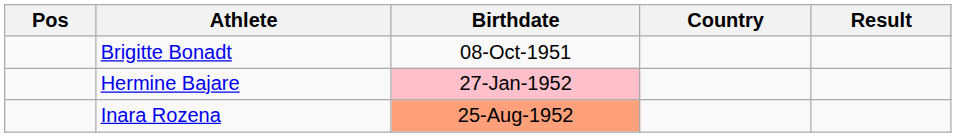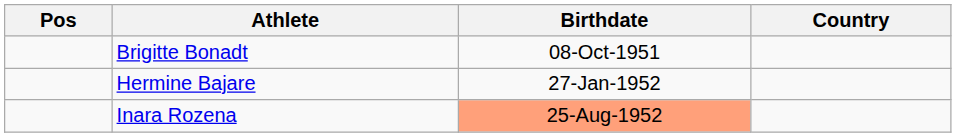- column: Result
Hermine Bajare | Birthdate: pink background -> no background
